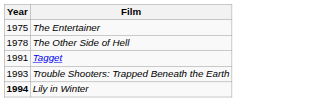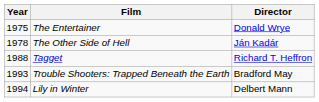+ column: Director | Donald Wrye | Ján Kadár | Richard T. Heffron | Bradford May | Delbert Mann
Tagget | Year: 1991 -> 1988
Lily in Winter | Year: bold -> normal
